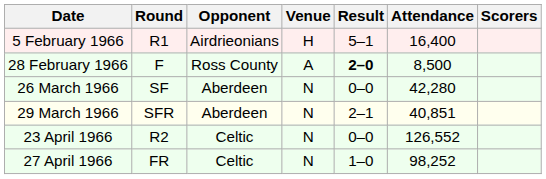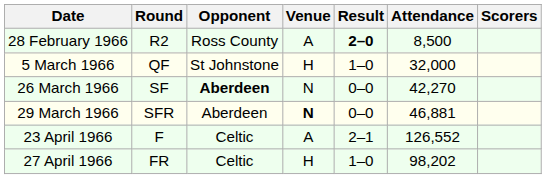- row: 5 February 1966 | R1 | Airdrieonians | H | 5–1 | 16,400
28 February 1966 | Round: F -> R2
+ row: 5 March 1966 | QF | St Johnstone | H | 1–0 | 32,000
26 March 1966 | Opponent: normal -> bold
26 March 1966 | Attendance: 42,280 -> 42,270
29 March 1966 | Venue: normal -> bold
29 March 1966 | Result: 2–1 -> 0–0
29 March 1966 | Attendance: 40,851 -> 46,881
23 April 1966 | Round: R2 -> F
23 April 1966 | Venue: N -> A
23 April 1966 | Result: 0–0 -> 2–1
27 April 1966 | Venue: N -> H
27 April 1966 | Attendance: 98,252 -> 98,202
